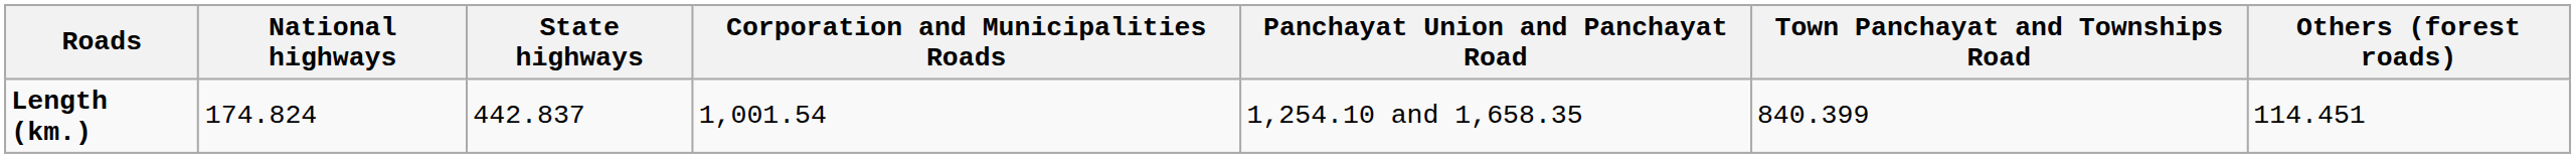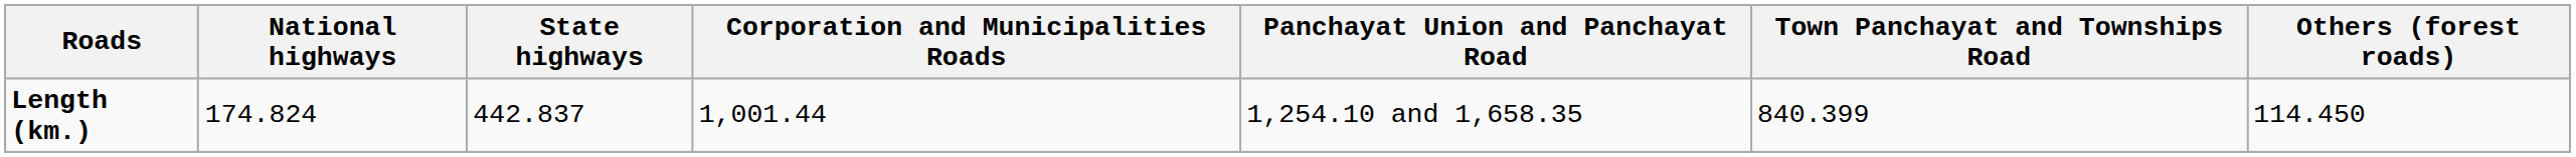Length (km.) | Corporation and Municipalities Roads: 1,001.54 -> 1,001.44
Length (km.) | Others (forest roads): 114.451 -> 114.450
